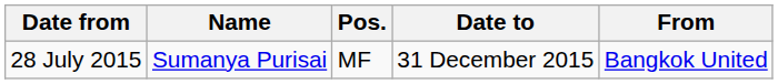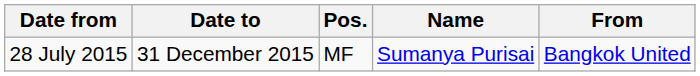columns swapped: Date to <-> Name
